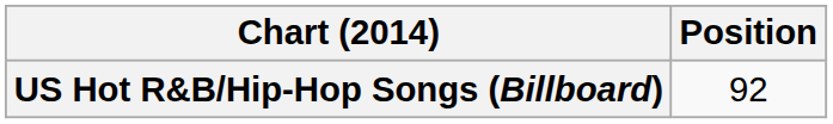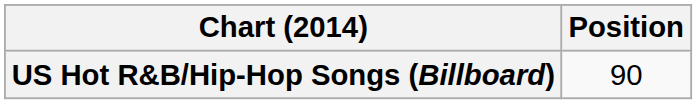US Hot R&B/Hip-Hop Songs (Billboard) | Position: 92 -> 90
